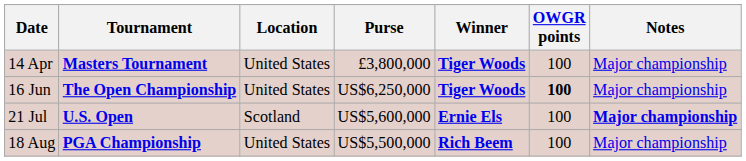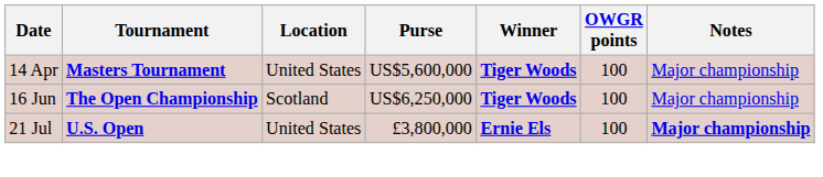14 Apr | Purse: £3,800,000 -> US$5,600,000
16 Jun | Location: United States -> Scotland
16 Jun | OWGR points: bold -> normal
21 Jul | Location: Scotland -> United States
21 Jul | Purse: US$5,600,000 -> £3,800,000
- row: 18 Aug | PGA Championship | United States | US$5,500,000 | Rich Beem | 100 | Major championship
